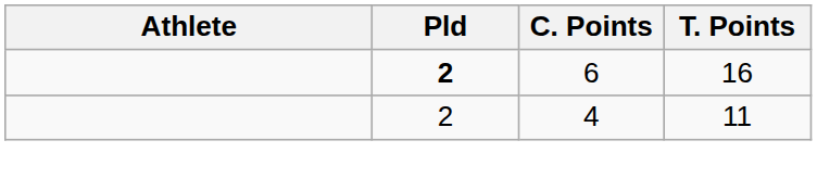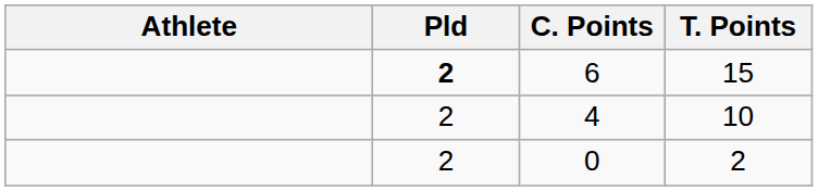6 | T. Points: 16 -> 15
4 | T. Points: 11 -> 10
+ row: 2 | 0 | 2
